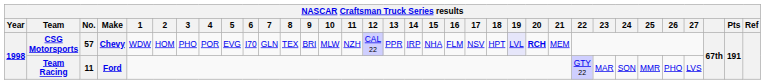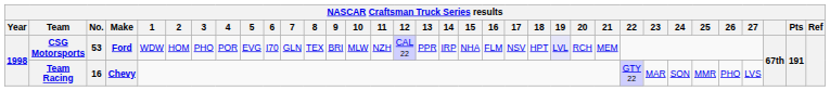CSG Motorsports | No.: 57 -> 53
CSG Motorsports | Make: Chevy -> Ford
CSG Motorsports | 20: bold -> normal
Team Racing | No.: 11 -> 16
Team Racing | Make: Ford -> Chevy
